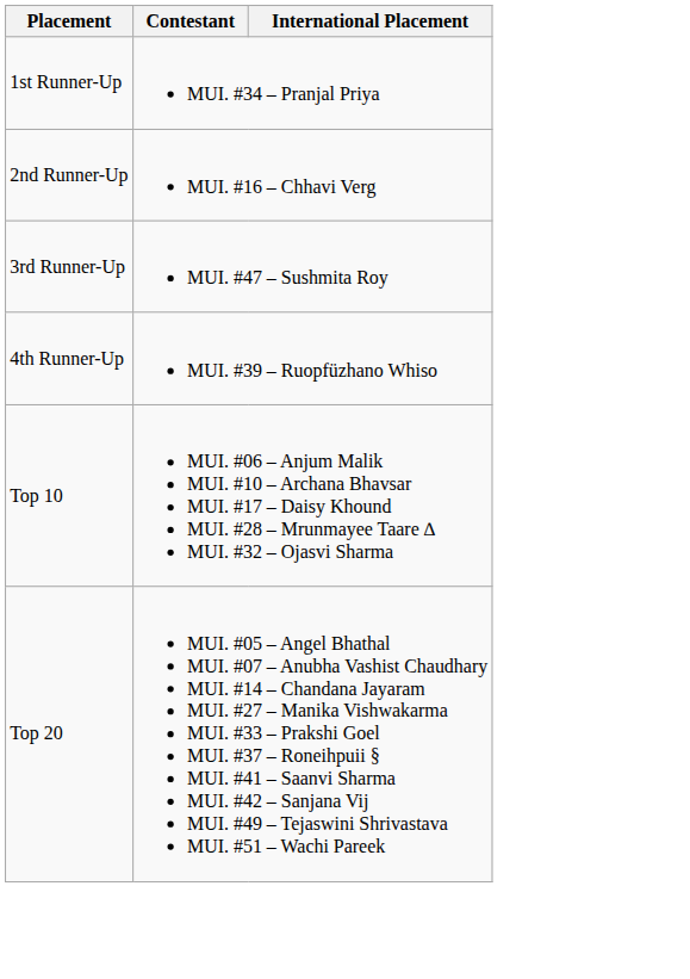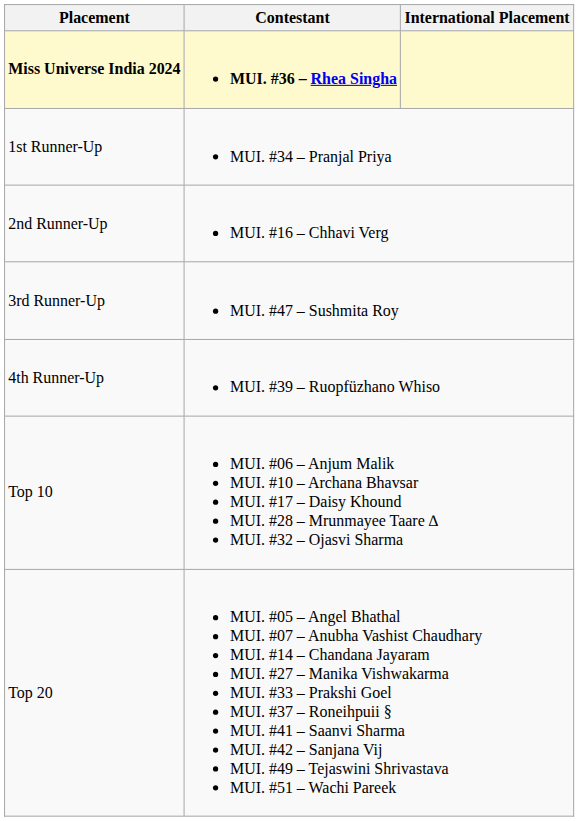+ row: Miss Universe India 2024 | MUI. #36 – Rhea Singha
